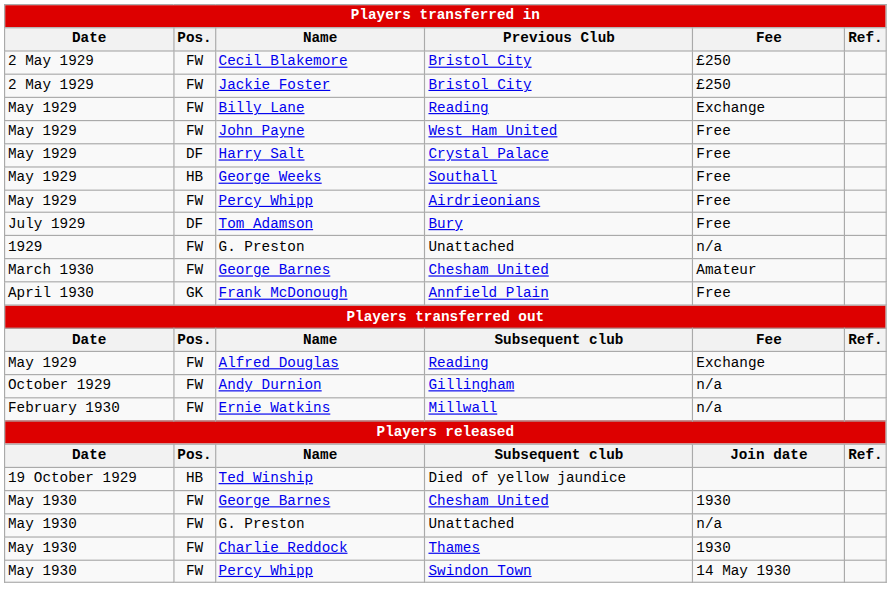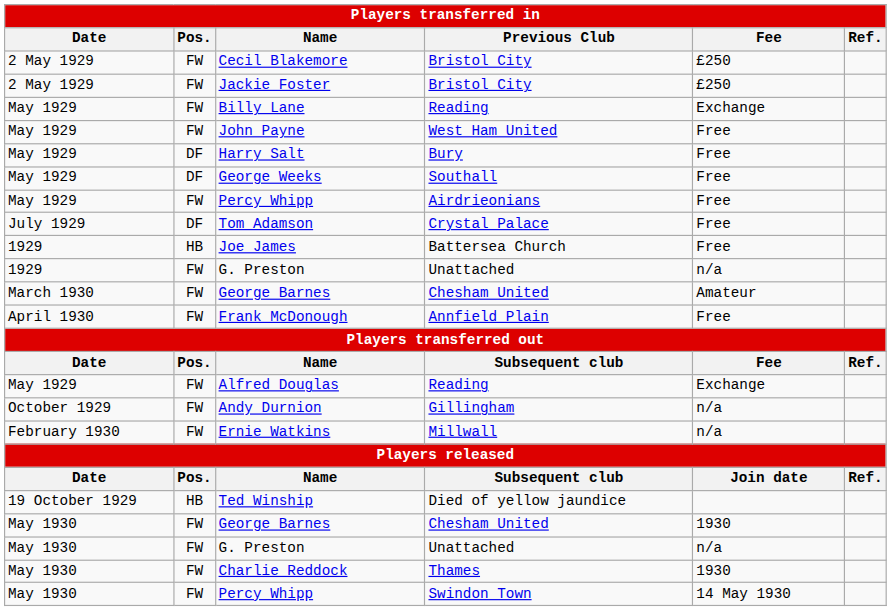Harry Salt | Previous Club: Crystal Palace -> Bury
George Weeks | Pos.: HB -> DF
Tom Adamson | Previous Club: Bury -> Crystal Palace
+ row: 1929 | HB | Joe James | Battersea Church | Free
Frank McDonough | Pos.: GK -> FW
